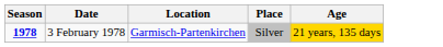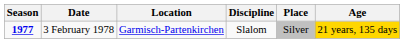+ column: Discipline | Slalom
3 February 1978 | Season: 1978 -> 1977
